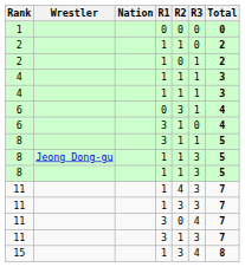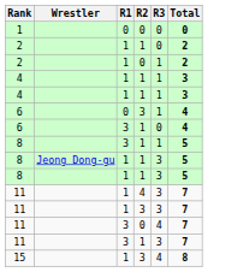- column: Nation
